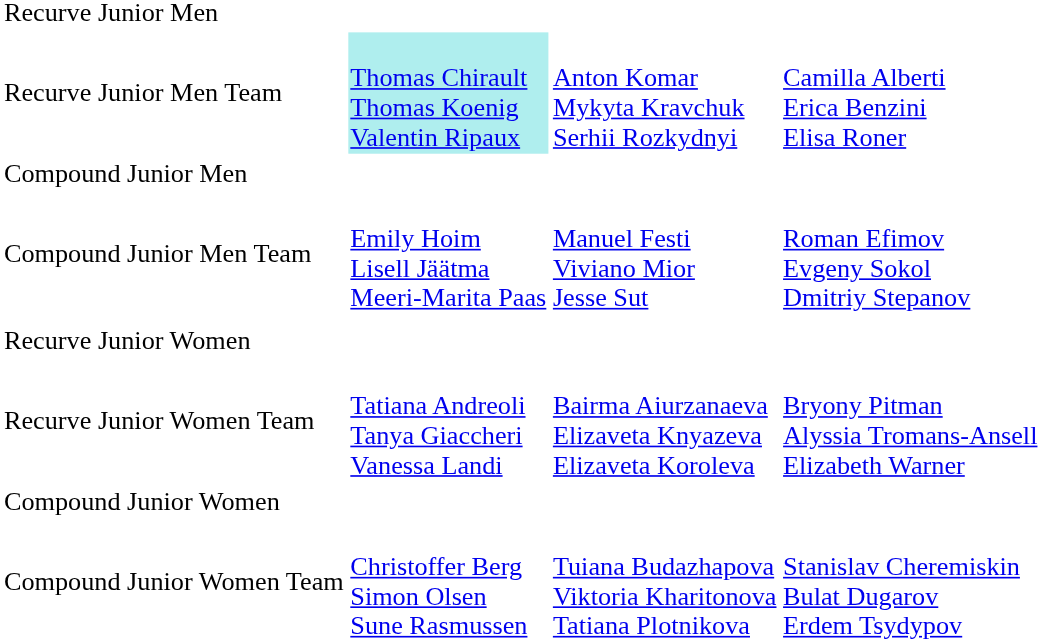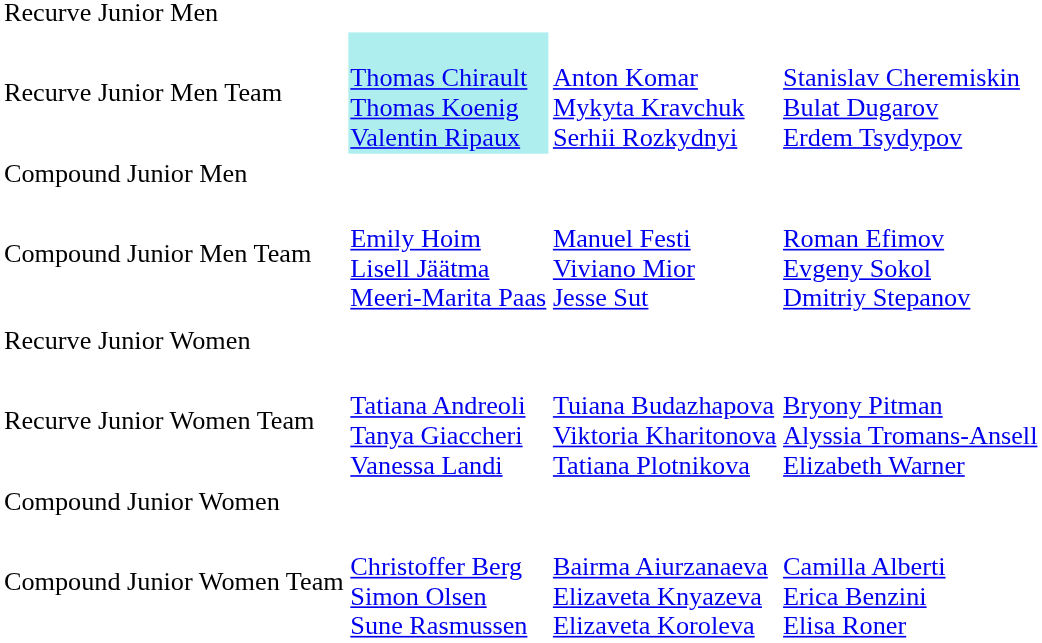Recurve Junior Men Team | column 4: Camilla Alberti Erica Benzini Elisa Roner -> Stanislav Cheremiskin Bulat Dugarov Erdem Tsydypov
Recurve Junior Women Team | column 3: Bairma Aiurzanaeva Elizaveta Knyazeva Elizaveta Koroleva -> Tuiana Budazhapova Viktoria Kharitonova Tatiana Plotnikova
Compound Junior Women Team | column 3: Tuiana Budazhapova Viktoria Kharitonova Tatiana Plotnikova -> Bairma Aiurzanaeva Elizaveta Knyazeva Elizaveta Koroleva
Compound Junior Women Team | column 4: Stanislav Cheremiskin Bulat Dugarov Erdem Tsydypov -> Camilla Alberti Erica Benzini Elisa Roner
